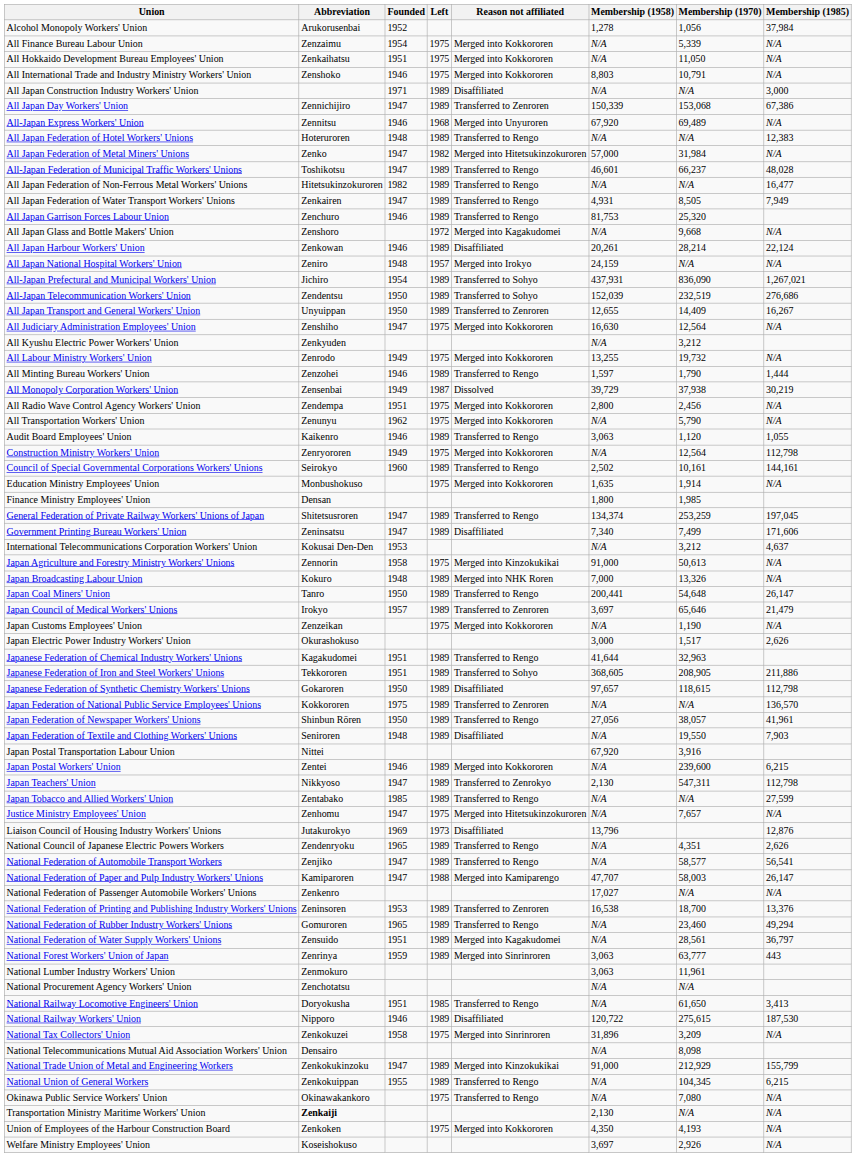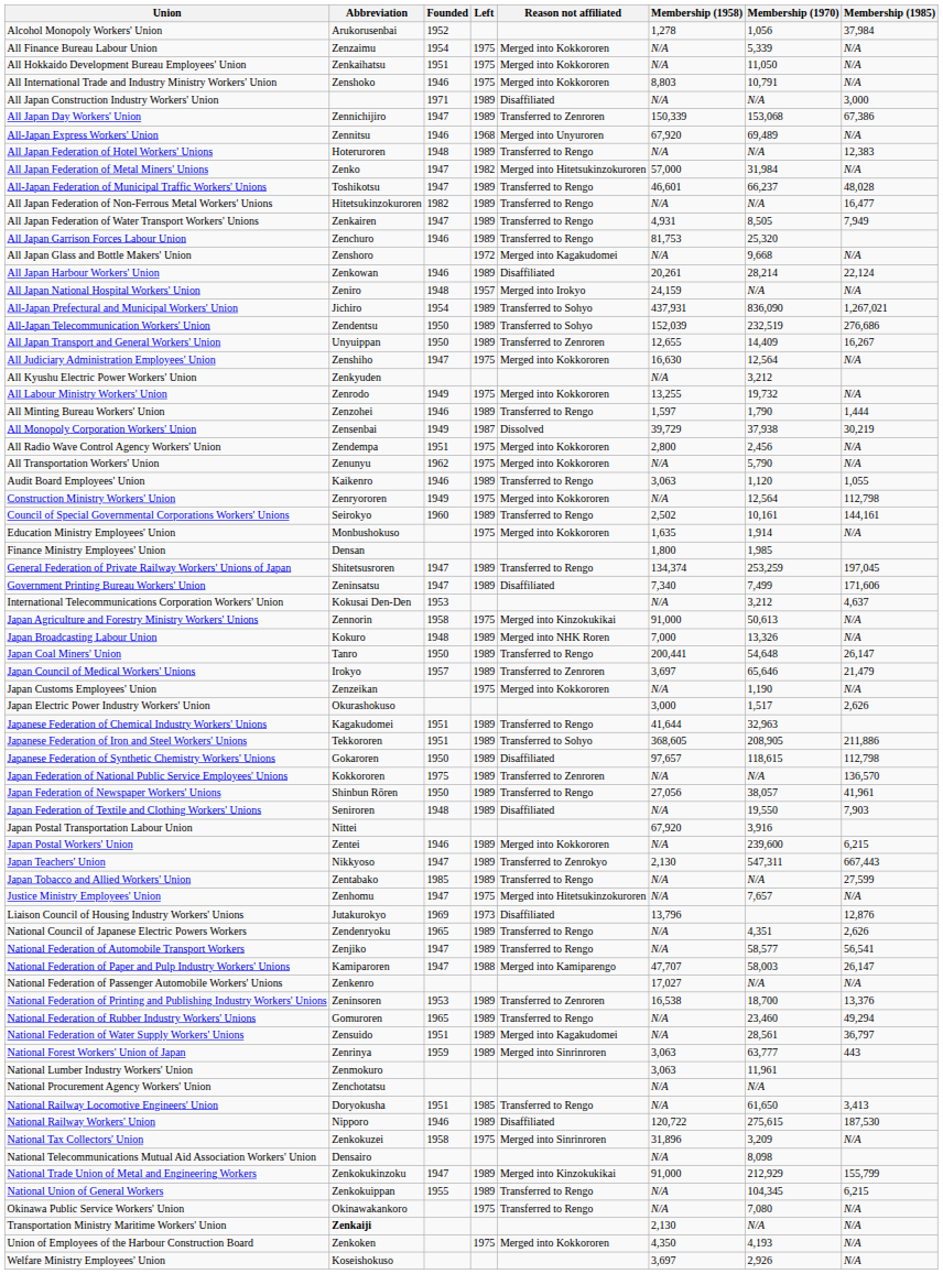Japan Teachers' Union | Membership (1985): 112,798 -> 667,443
